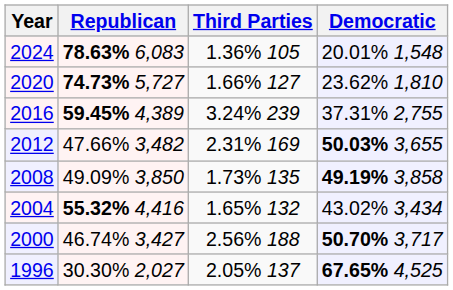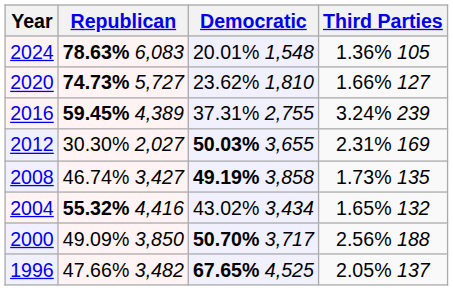columns swapped: Democratic <-> Third Parties
2012 | Republican: 47.66% 3,482 -> 30.30% 2,027
2008 | Republican: 49.09% 3,850 -> 46.74% 3,427
2000 | Republican: 46.74% 3,427 -> 49.09% 3,850
1996 | Republican: 30.30% 2,027 -> 47.66% 3,482
